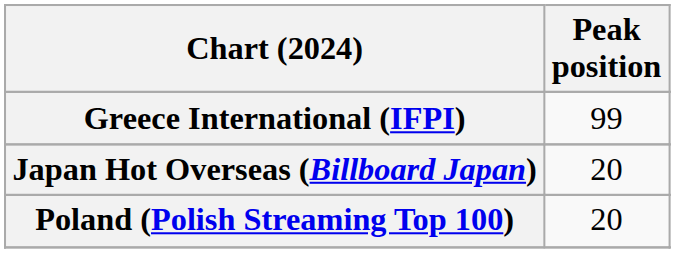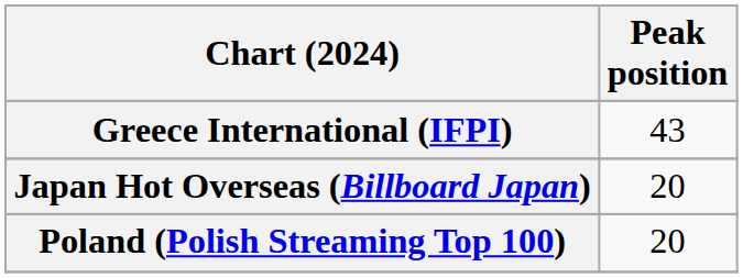Greece International (IFPI) | Peak position: 99 -> 43
